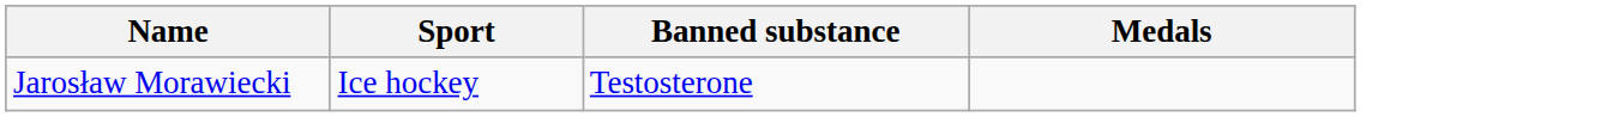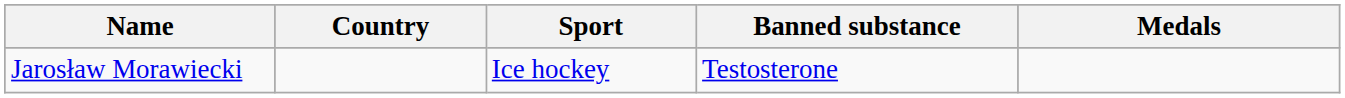+ column: Country
